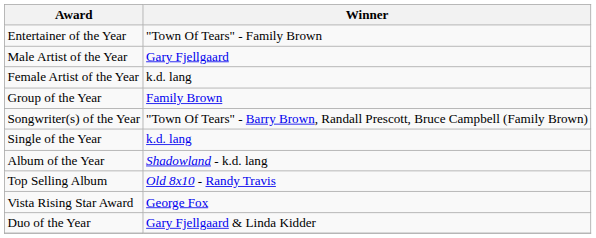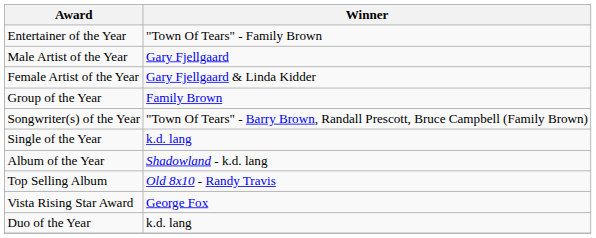Female Artist of the Year | Winner: k.d. lang -> Gary Fjellgaard & Linda Kidder
Duo of the Year | Winner: Gary Fjellgaard & Linda Kidder -> k.d. lang
